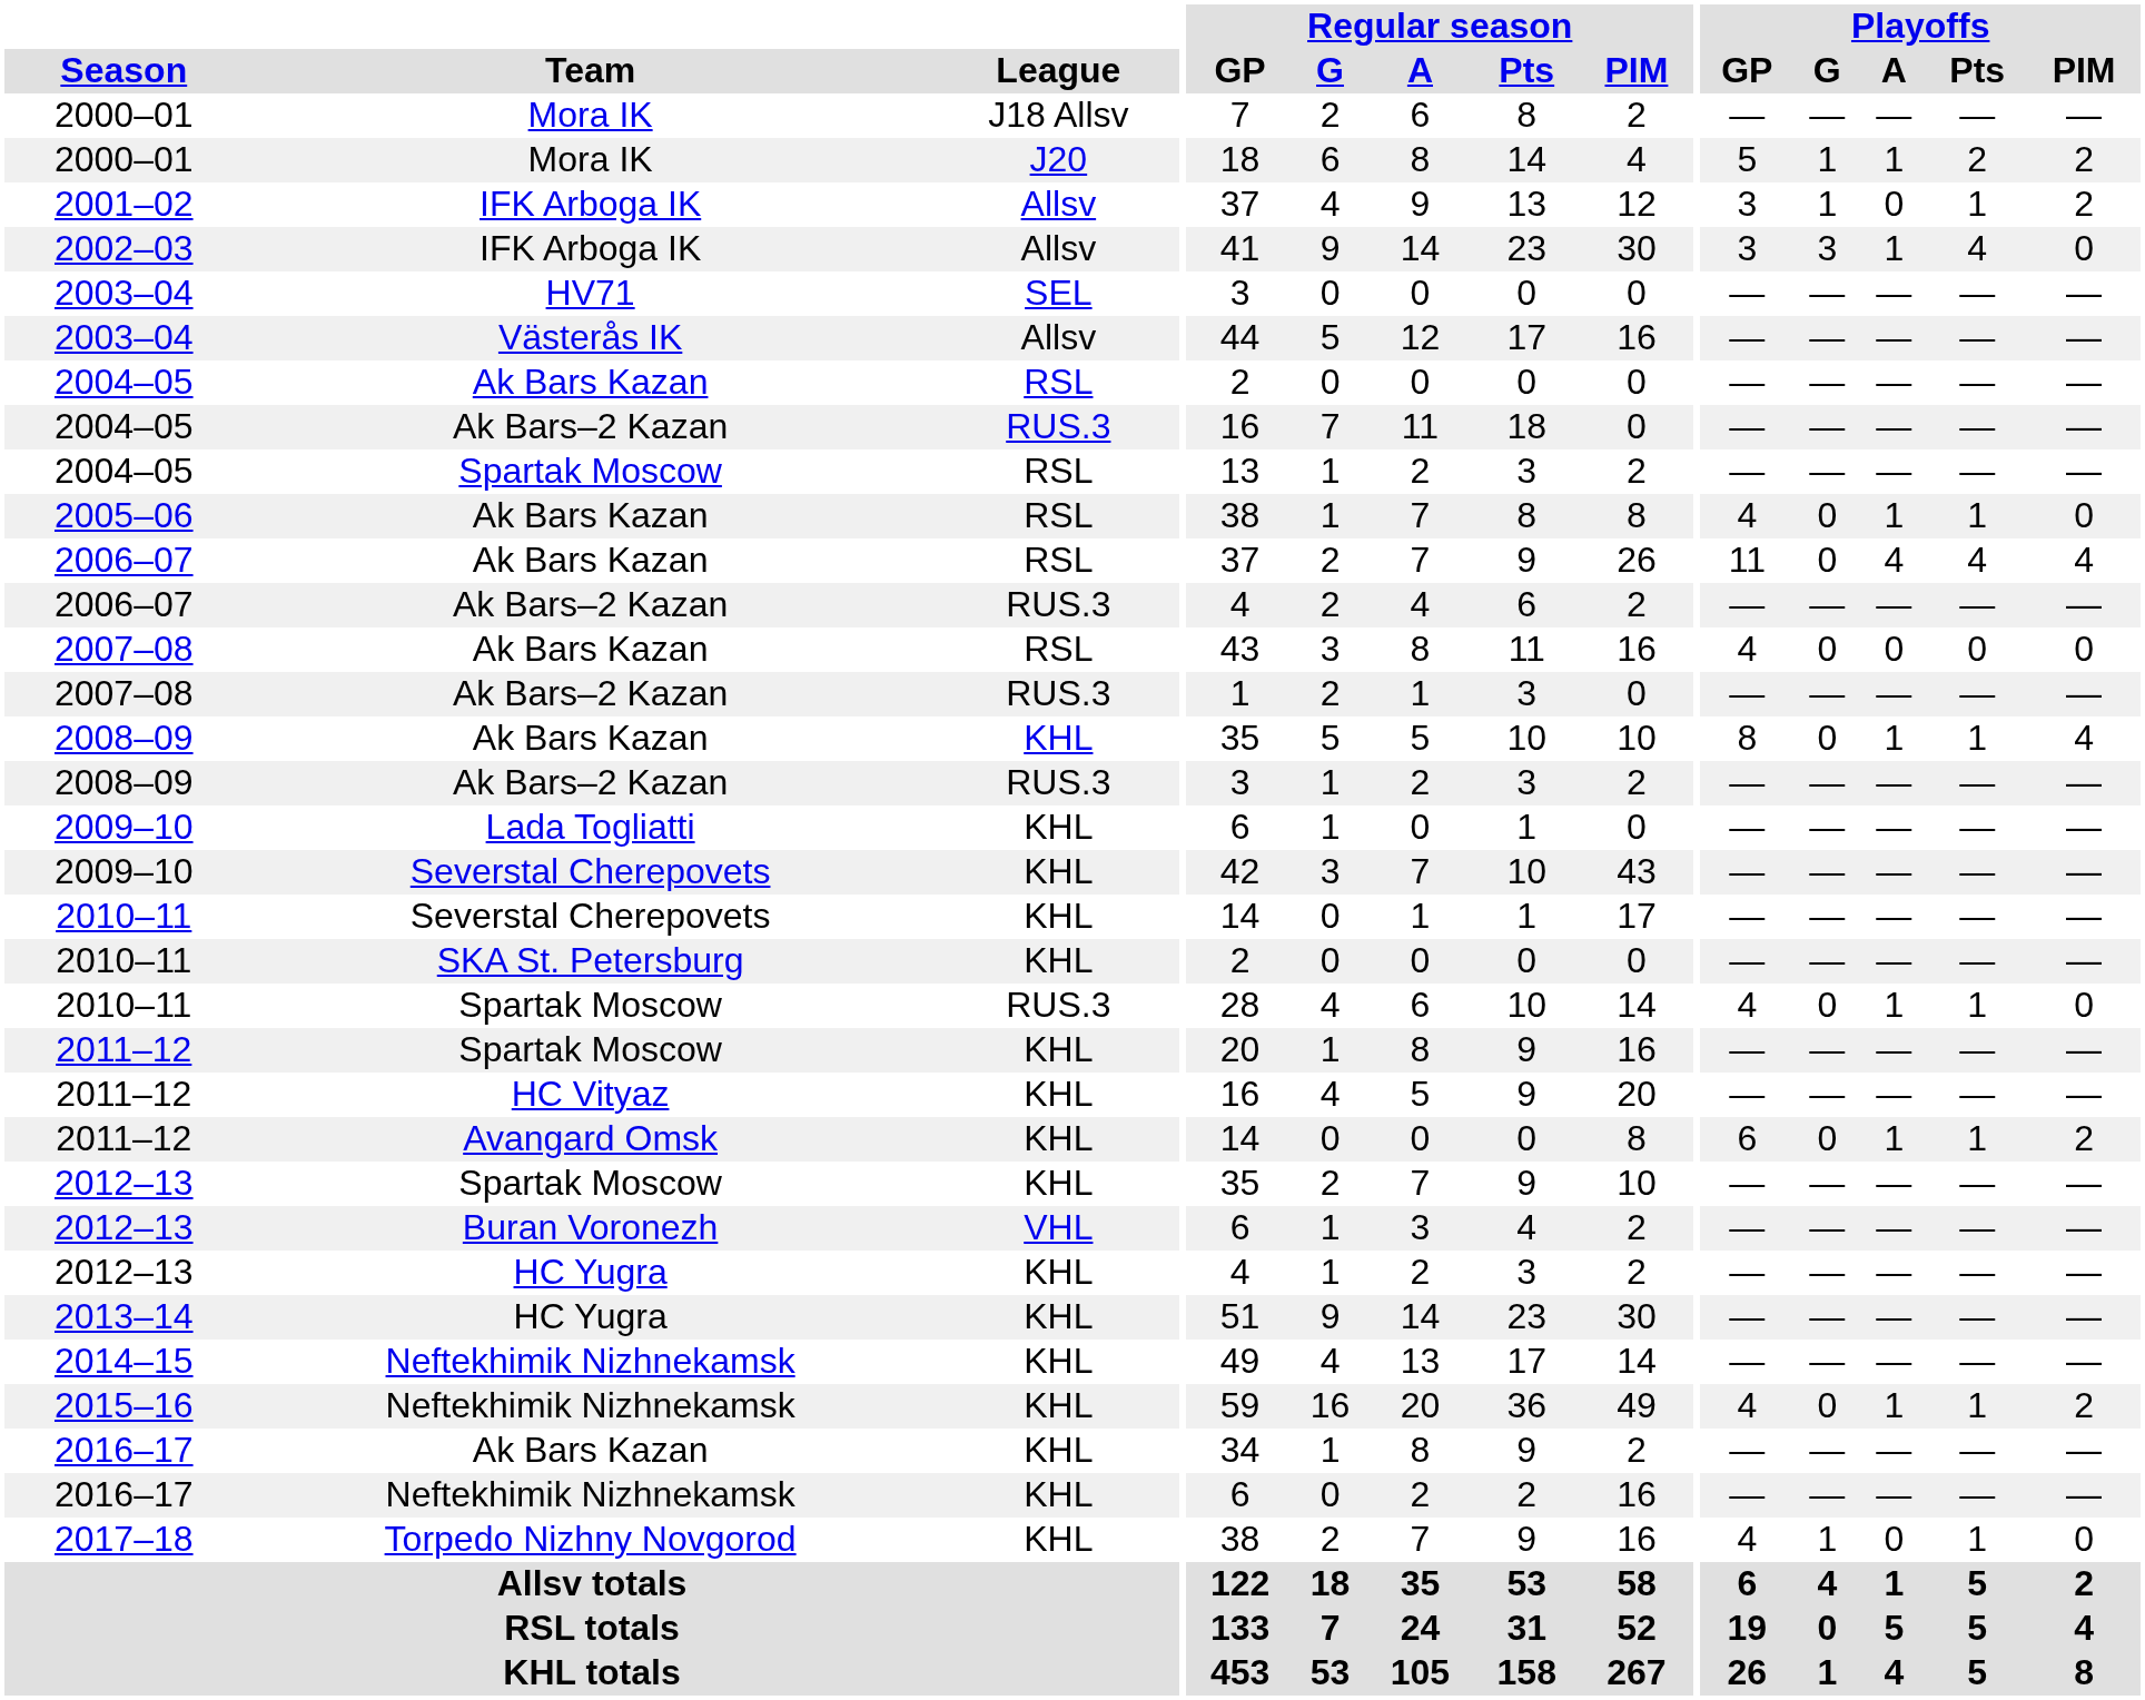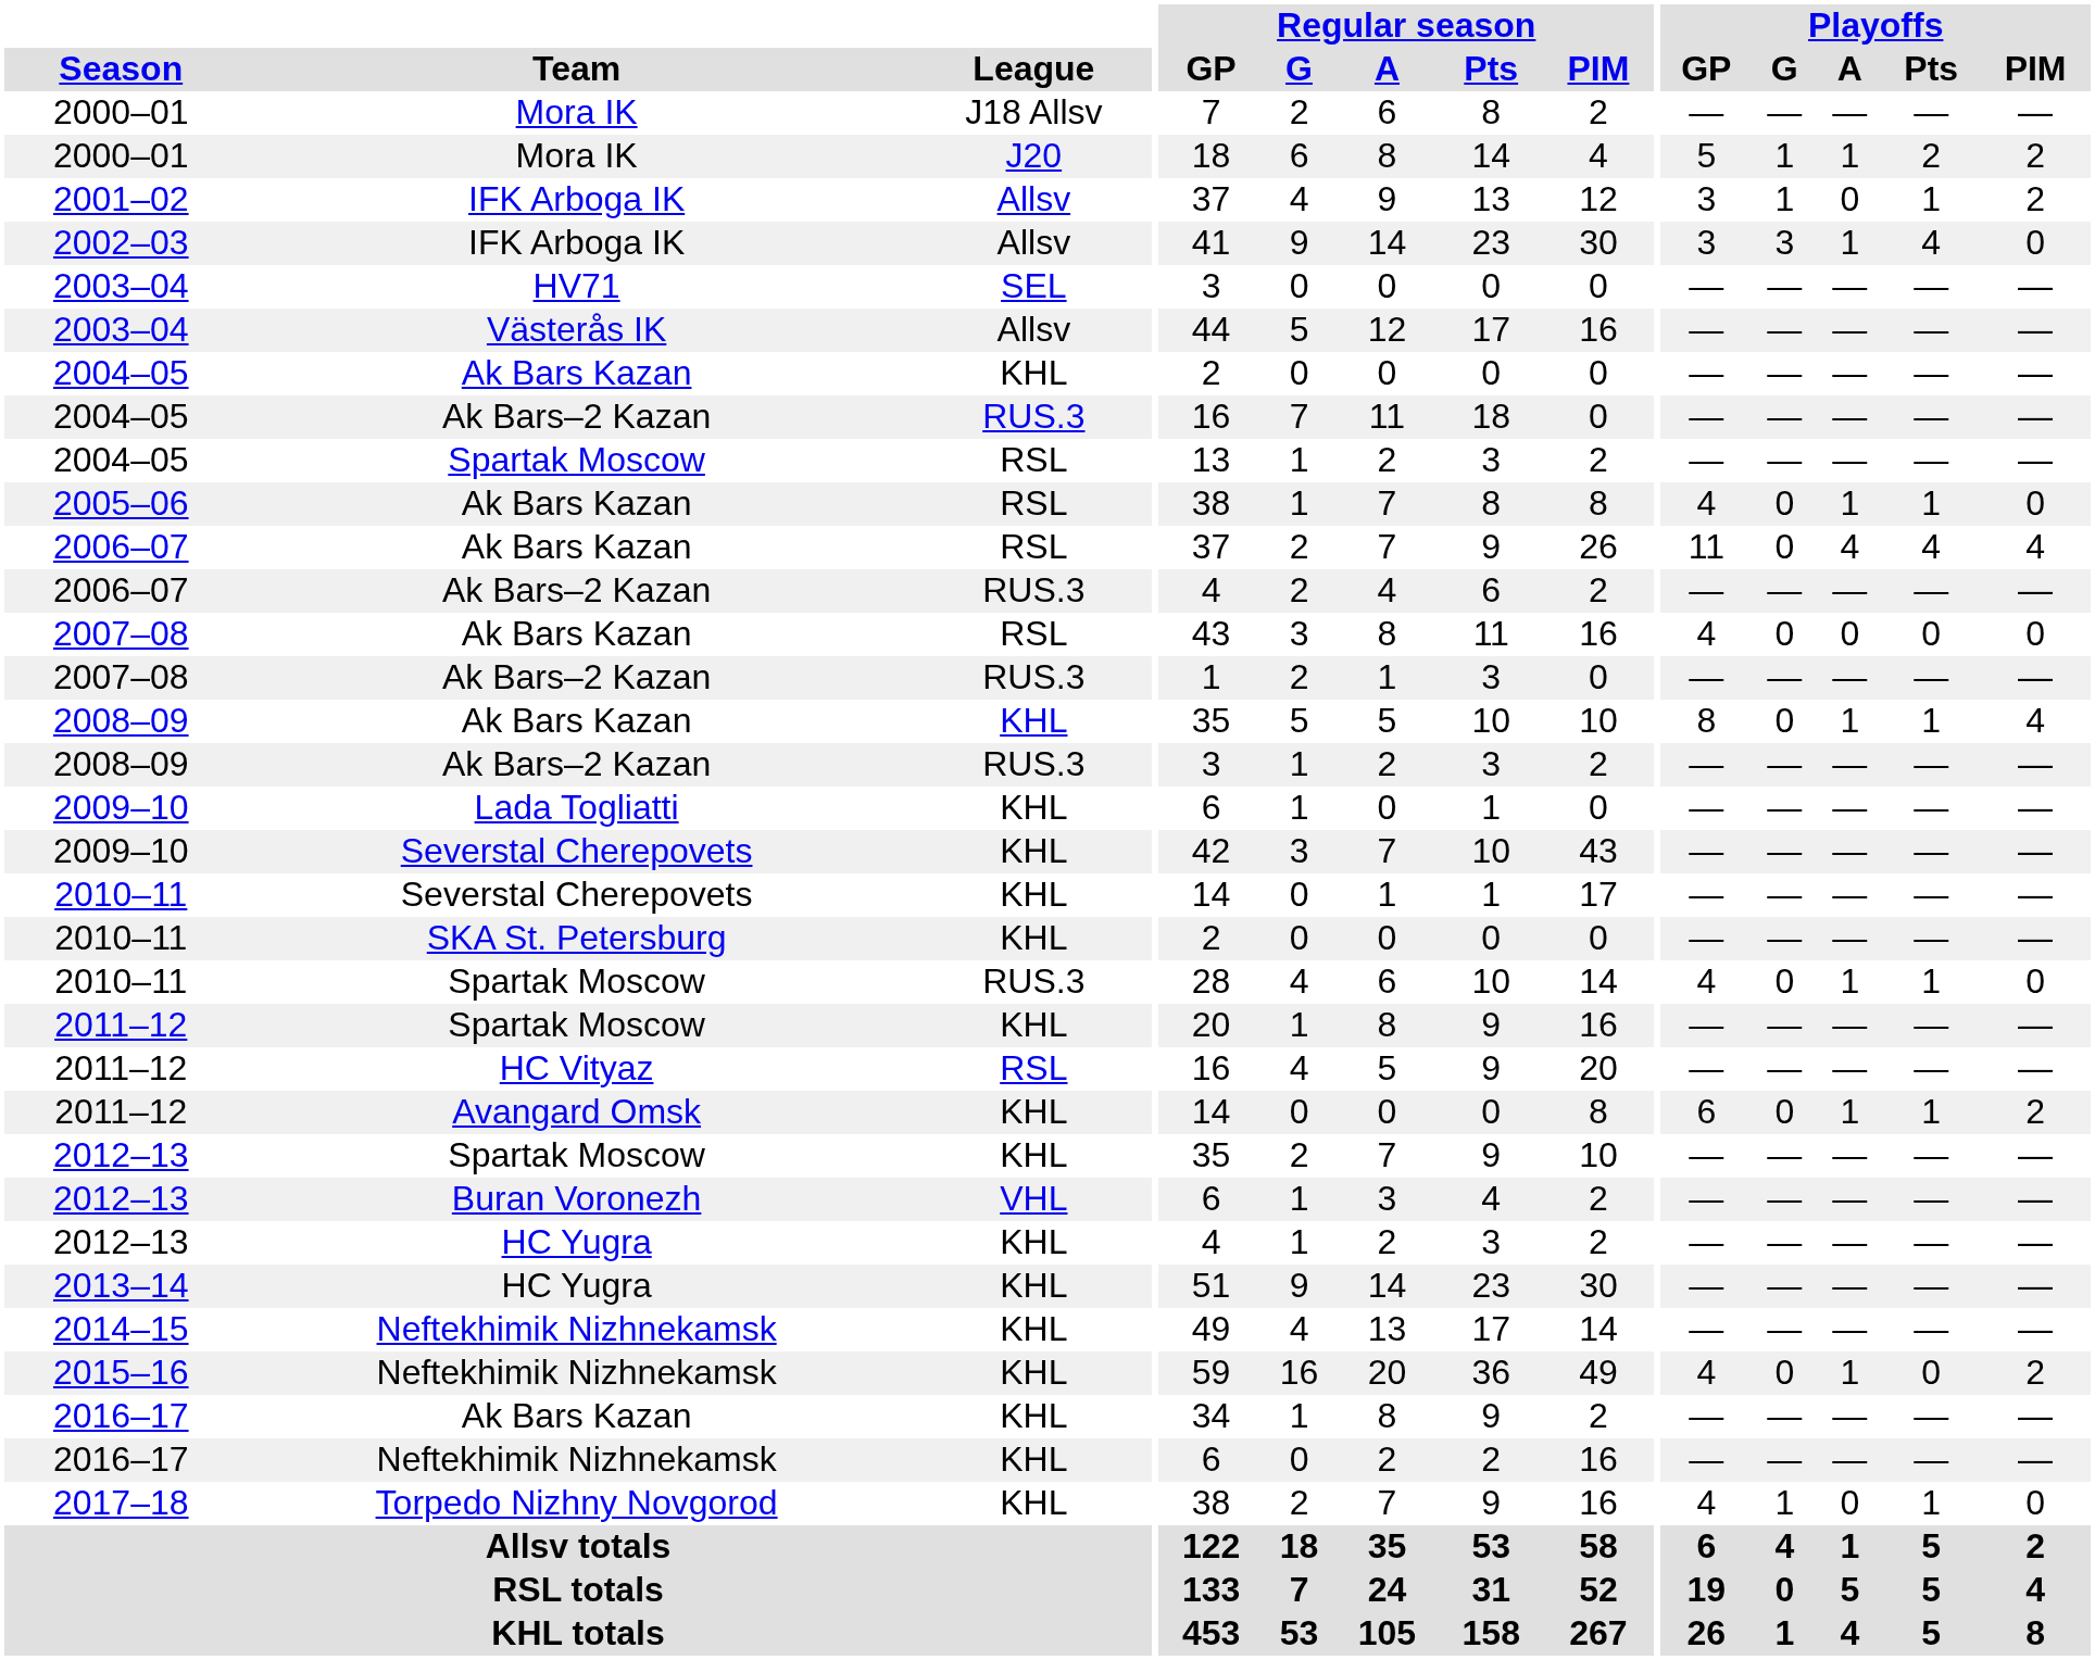2004–05 / Ak Bars Kazan | League: RSL -> KHL
2011–12 / HC Vityaz | League: KHL -> RSL
2015–16 | Playoffs / Pts: 1 -> 0
